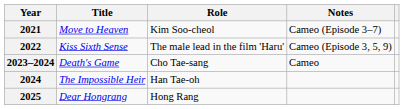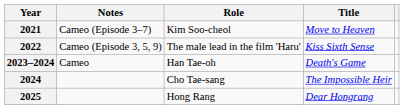columns swapped: Title <-> Notes
2023–2024 | Role: Cho Tae-sang -> Han Tae-oh
2024 | Role: Han Tae-oh -> Cho Tae-sang
